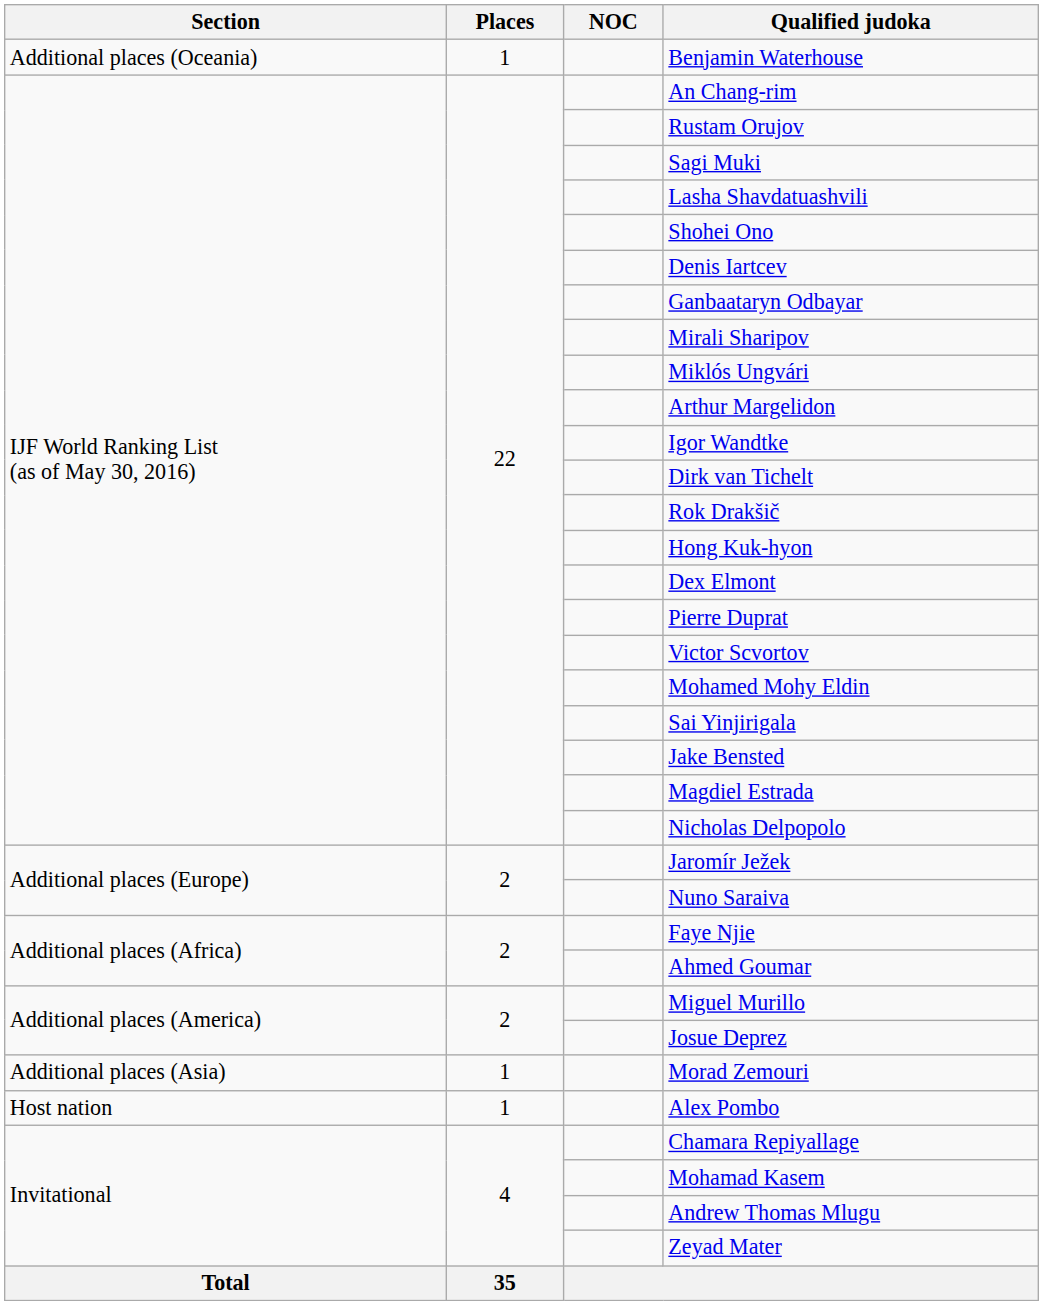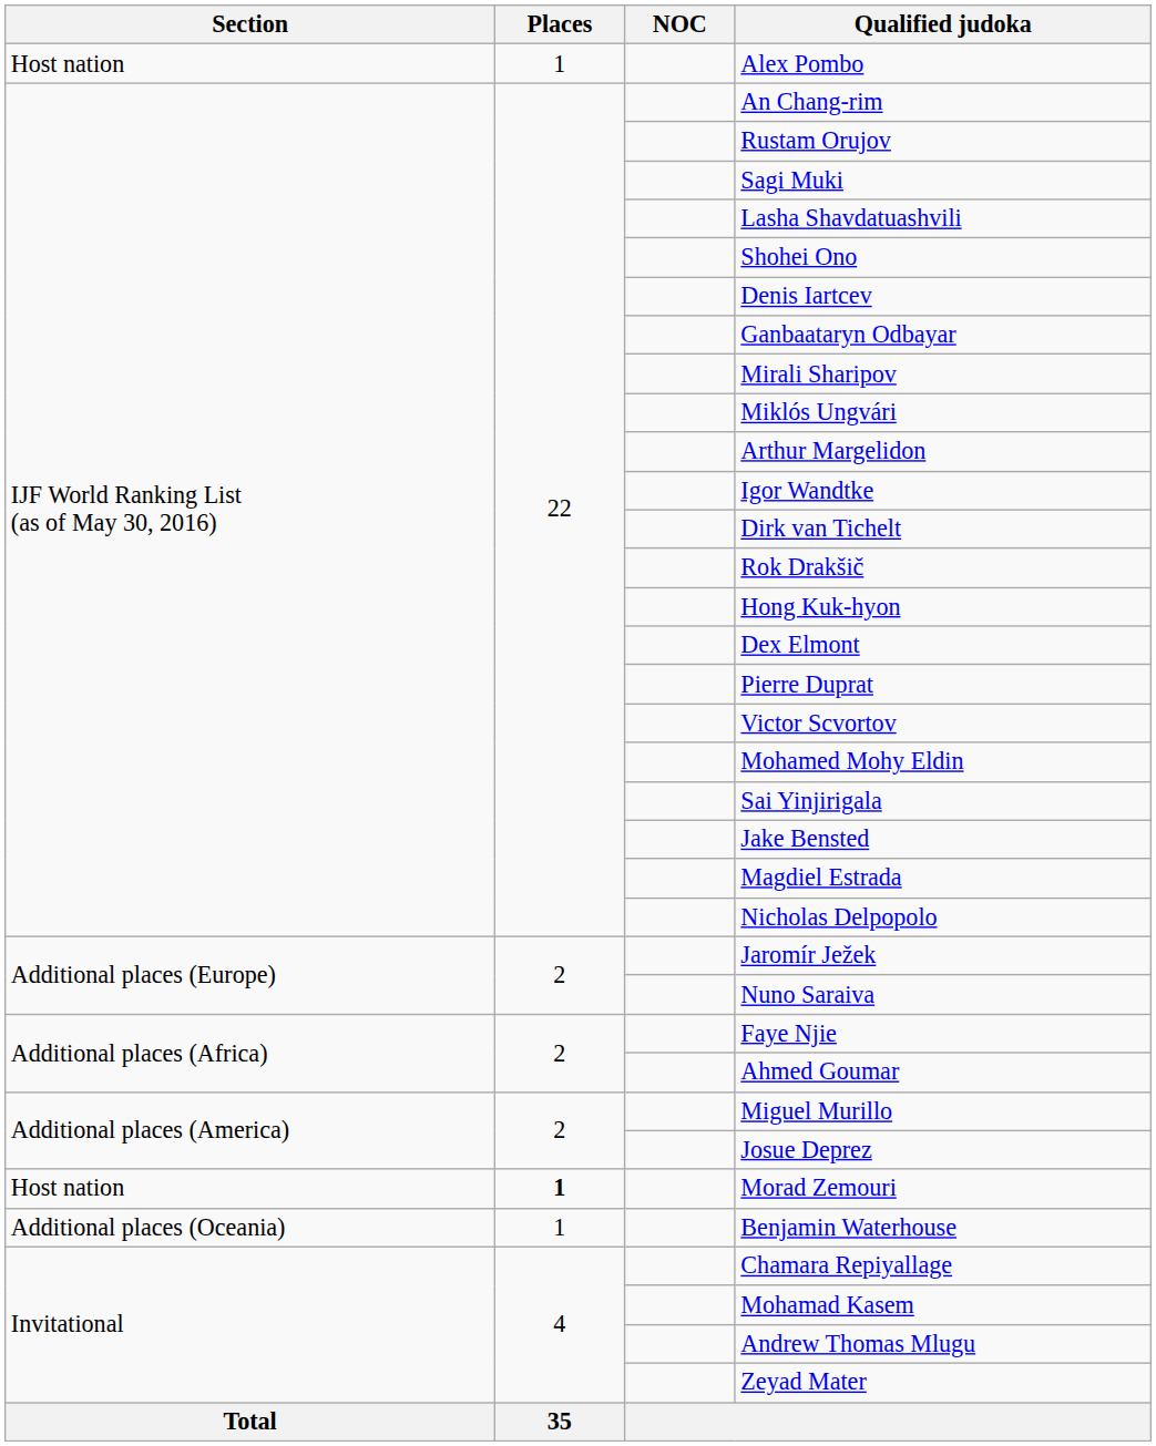rows swapped: Alex Pombo <-> Benjamin Waterhouse
Morad Zemouri | Section: Additional places (Asia) -> Host nation
Morad Zemouri | Places: normal -> bold
